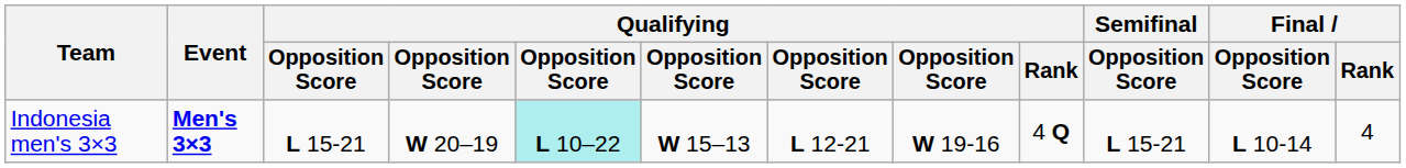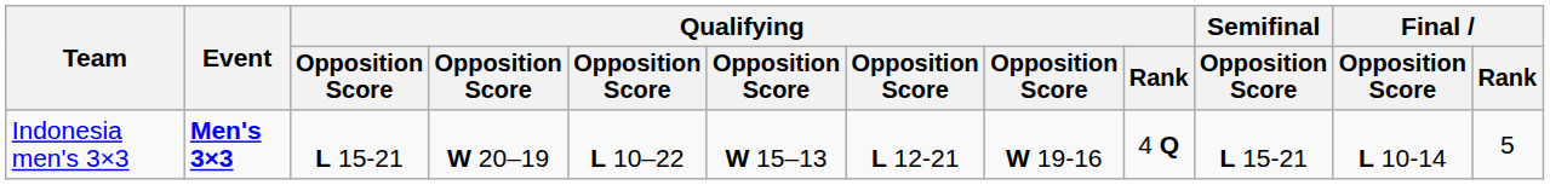Indonesia men's 3×3 | column 5: paleturquoise background -> no background
Indonesia men's 3×3 | Final / Rank: 4 -> 5
